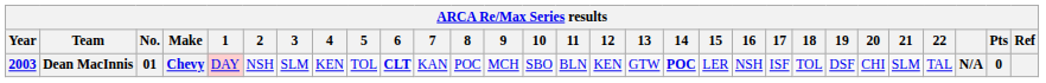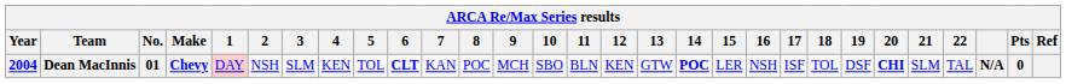Dean MacInnis | Year: 2003 -> 2004
Dean MacInnis | 20: normal -> bold
